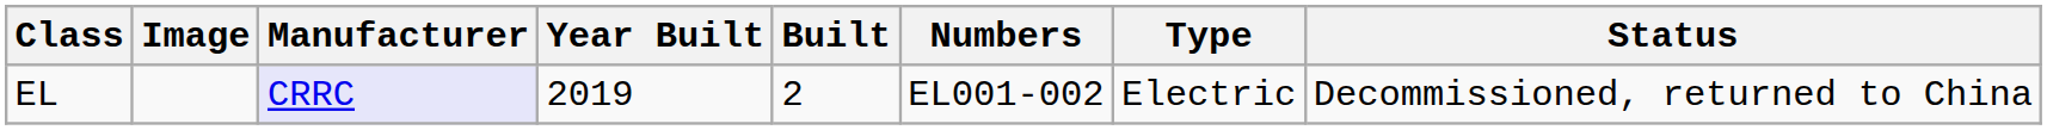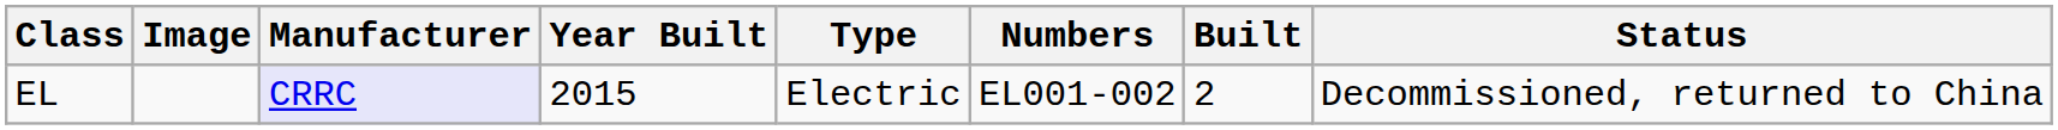columns swapped: Built <-> Type
EL | Year Built: 2019 -> 2015
